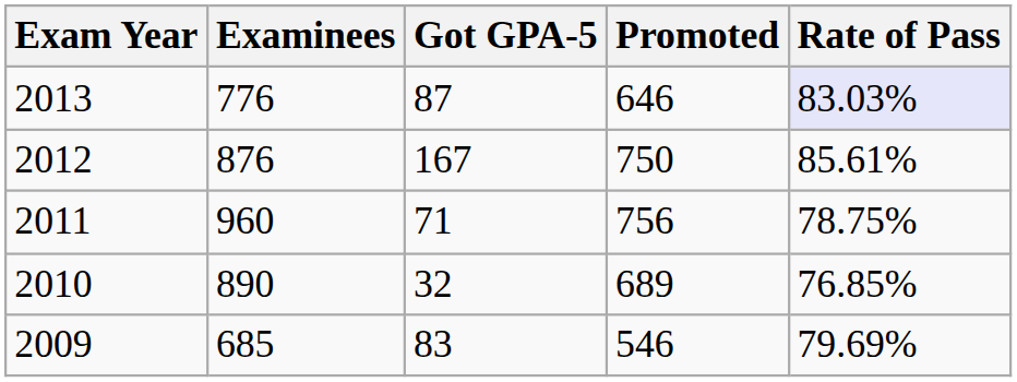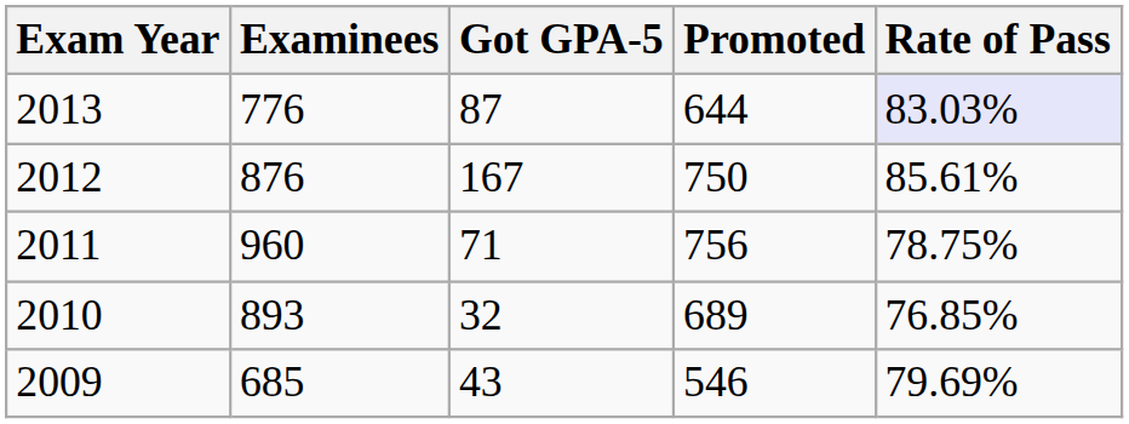2013 | Promoted: 646 -> 644
2010 | Examinees: 890 -> 893
2009 | Got GPA-5: 83 -> 43
